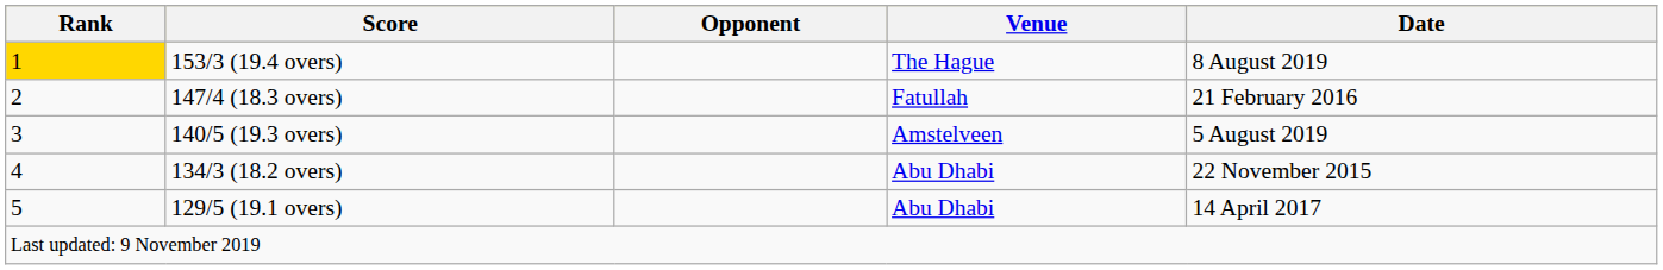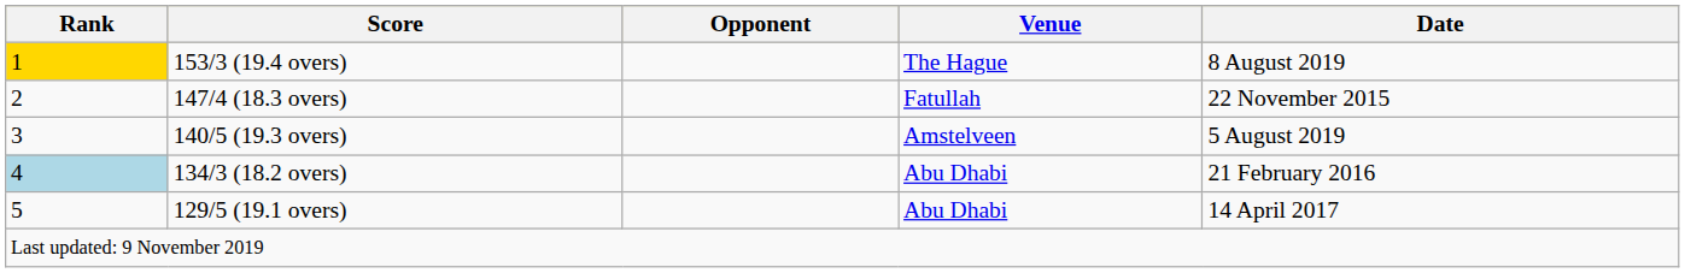147/4 (18.3 overs) | Date: 21 February 2016 -> 22 November 2015
134/3 (18.2 overs) | Rank: no background -> lightblue background
134/3 (18.2 overs) | Date: 22 November 2015 -> 21 February 2016
